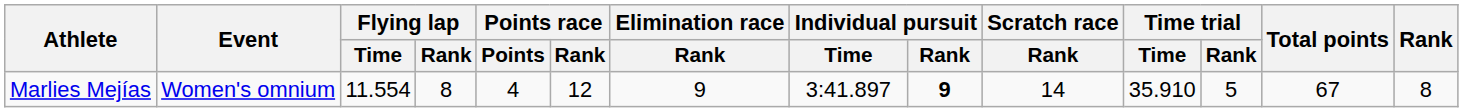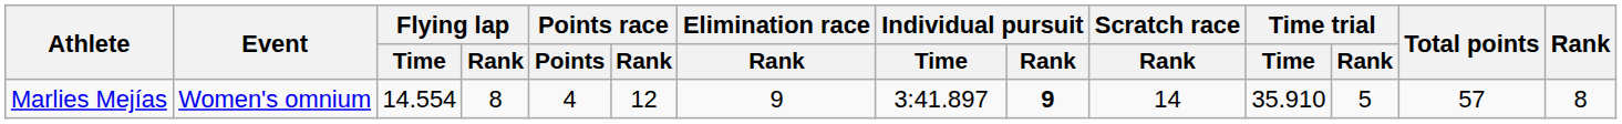Marlies Mejías | Flying lap / Time: 11.554 -> 14.554
Marlies Mejías | Total points: 67 -> 57
